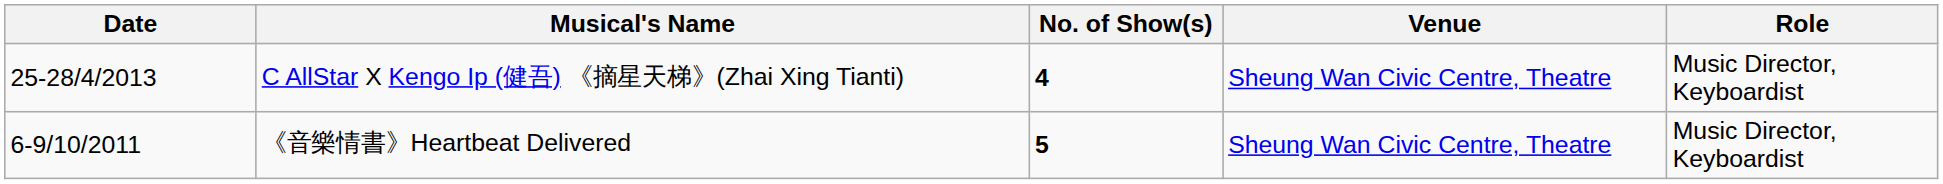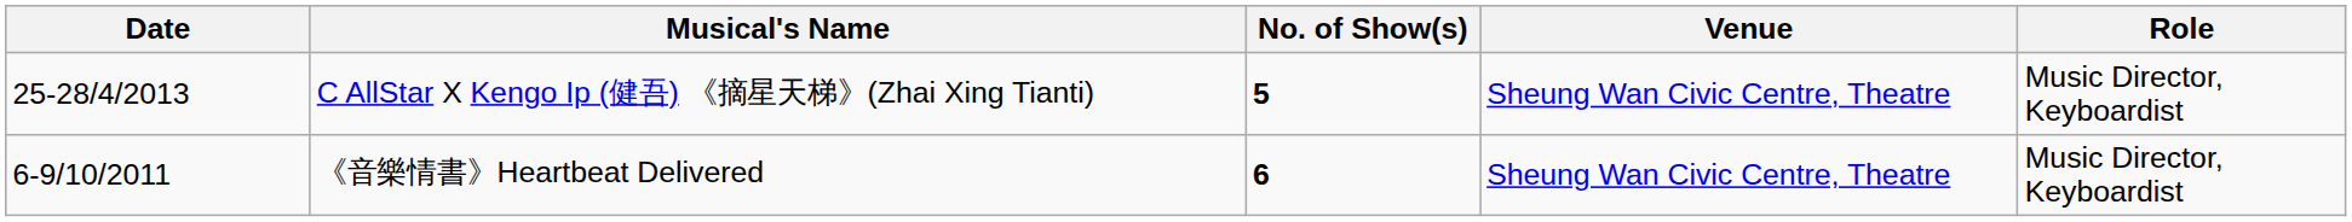C AllStar X Kengo Ip (健吾) 《摘星天梯》(Zhai Xing Tianti) | No. of Show(s): 4 -> 5
《音樂情書》Heartbeat Delivered | No. of Show(s): 5 -> 6
